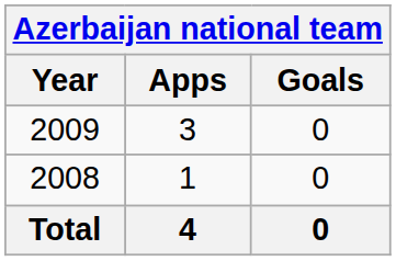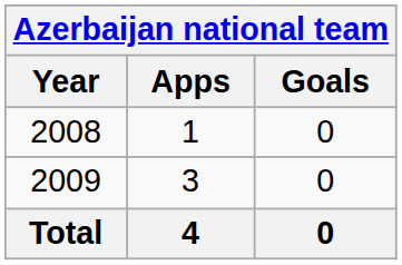rows swapped: 2008 <-> 2009
